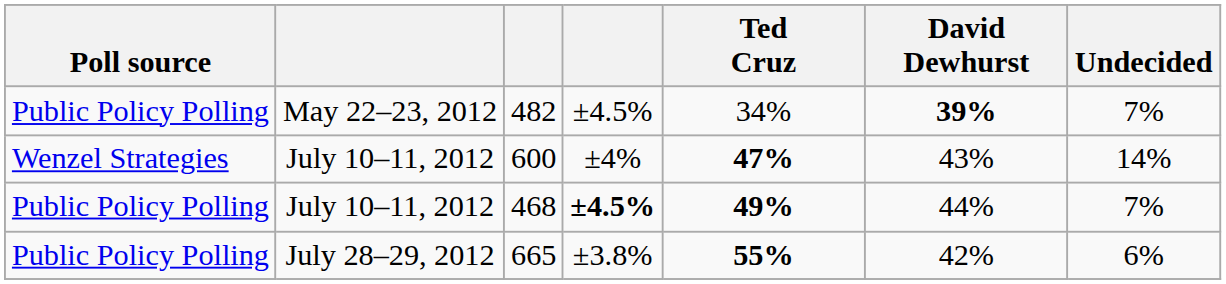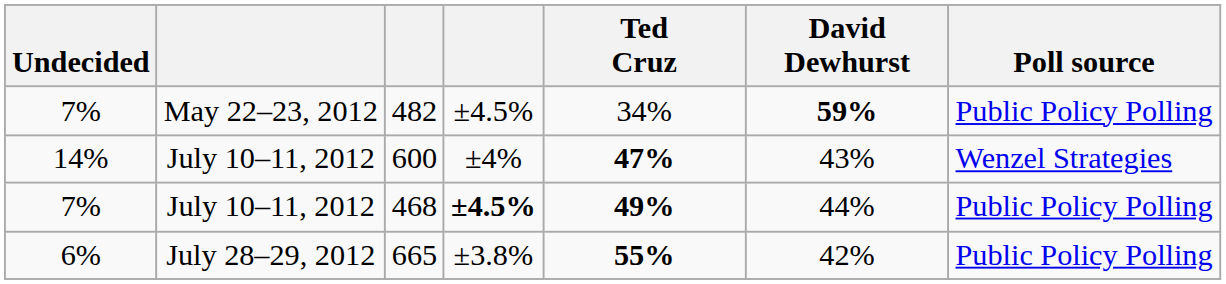columns swapped: Poll source <-> Undecided
482 | David Dewhurst: 39% -> 59%
